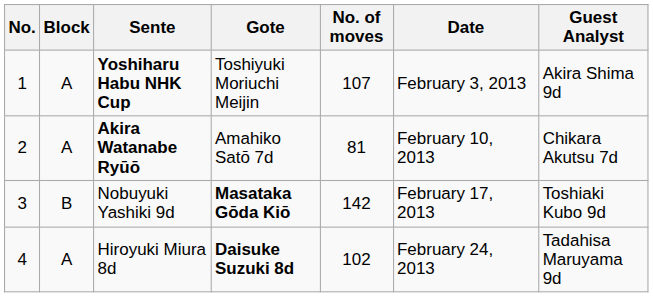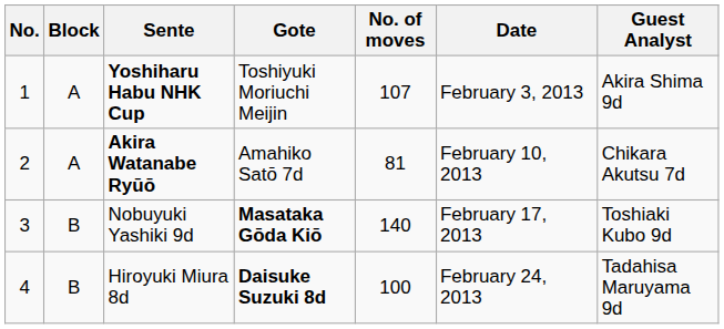Nobuyuki Yashiki 9d | No. of moves: 142 -> 140
Hiroyuki Miura 8d | Block: A -> B
Hiroyuki Miura 8d | No. of moves: 102 -> 100
